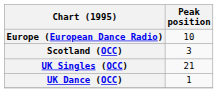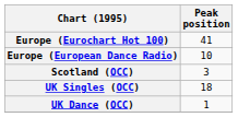+ row: Europe (Eurochart Hot 100) | 41
UK Singles (OCC) | Peak position: 21 -> 18
